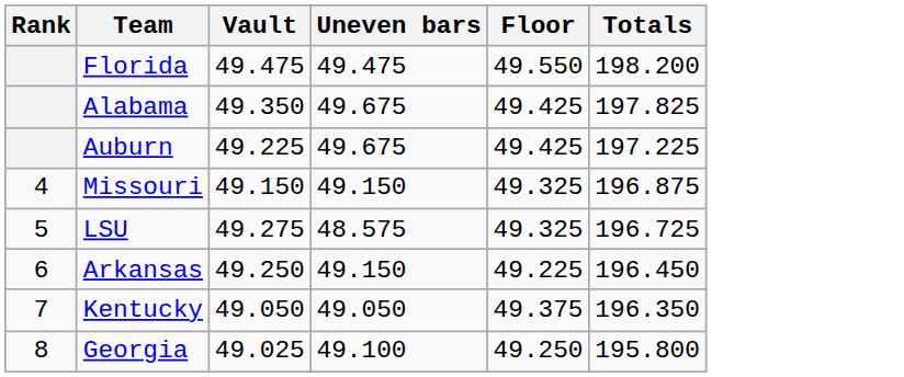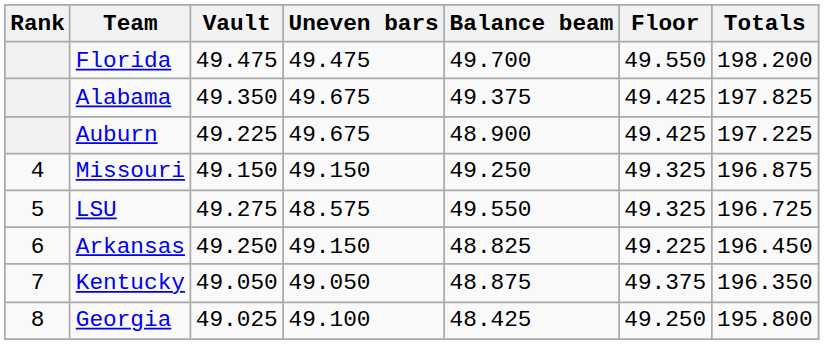+ column: Balance beam | 49.700 | 49.375 | 48.900 | 49.250 | 49.550 | 48.825 | 48.875 | 48.425
